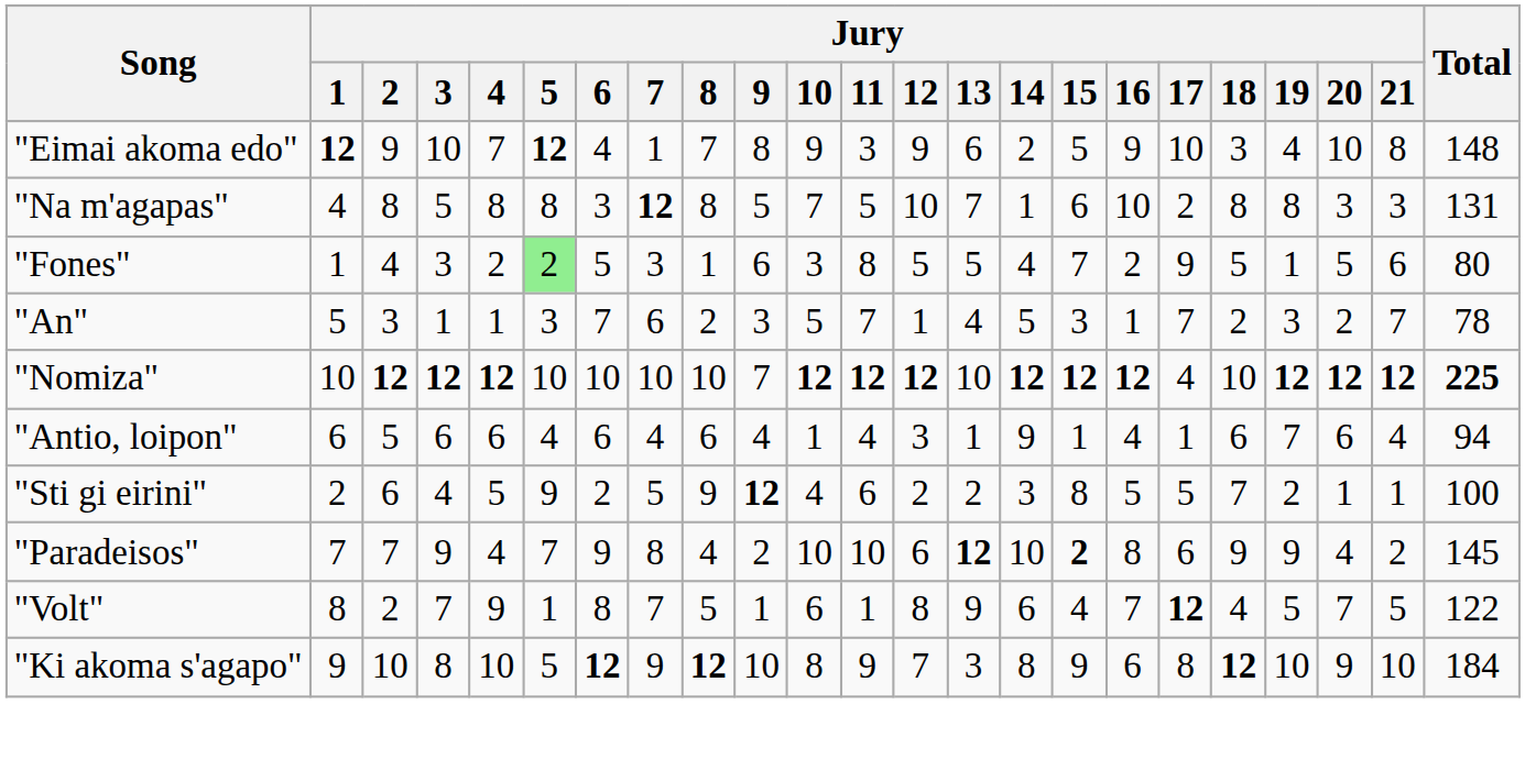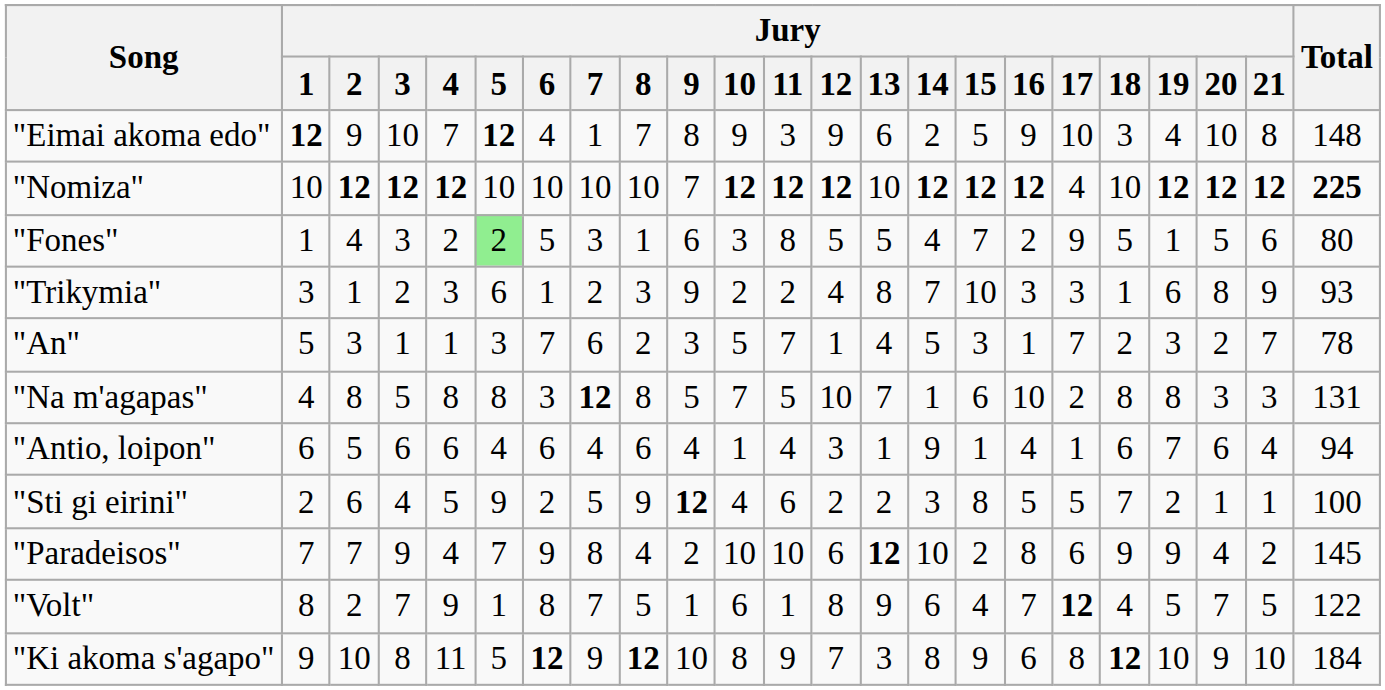rows swapped: "Na m'agapas" <-> "Nomiza"
+ row: "Trikymia" | 3 | 1 | 2 | 3 | 6 | 1 | 2 | 3 | 9 | 2 | 2 | 4 | 8 | 7 | 10 | 3 | 3 | 1 | 6 | 8 | 9 | 93
"Paradeisos" | Jury / 15: bold -> normal
"Ki akoma s'agapo" | Jury / 4: 10 -> 11
